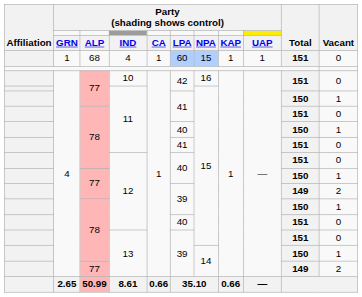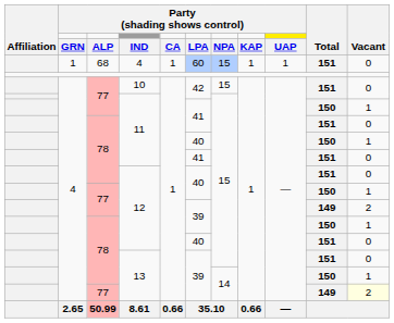10 | column 7: 16 -> 15
77 / 13 | Vacant: no background -> lightyellow background
